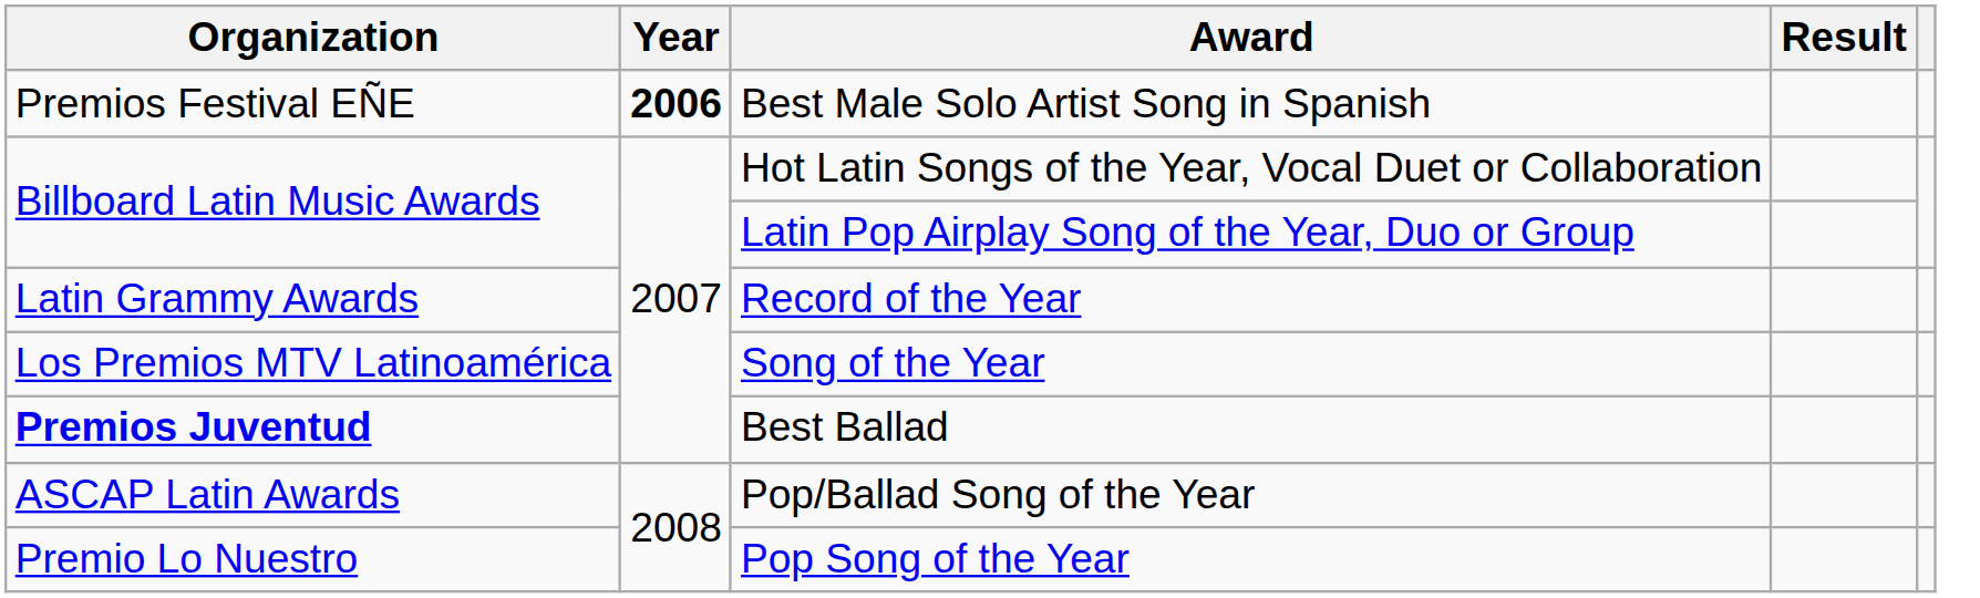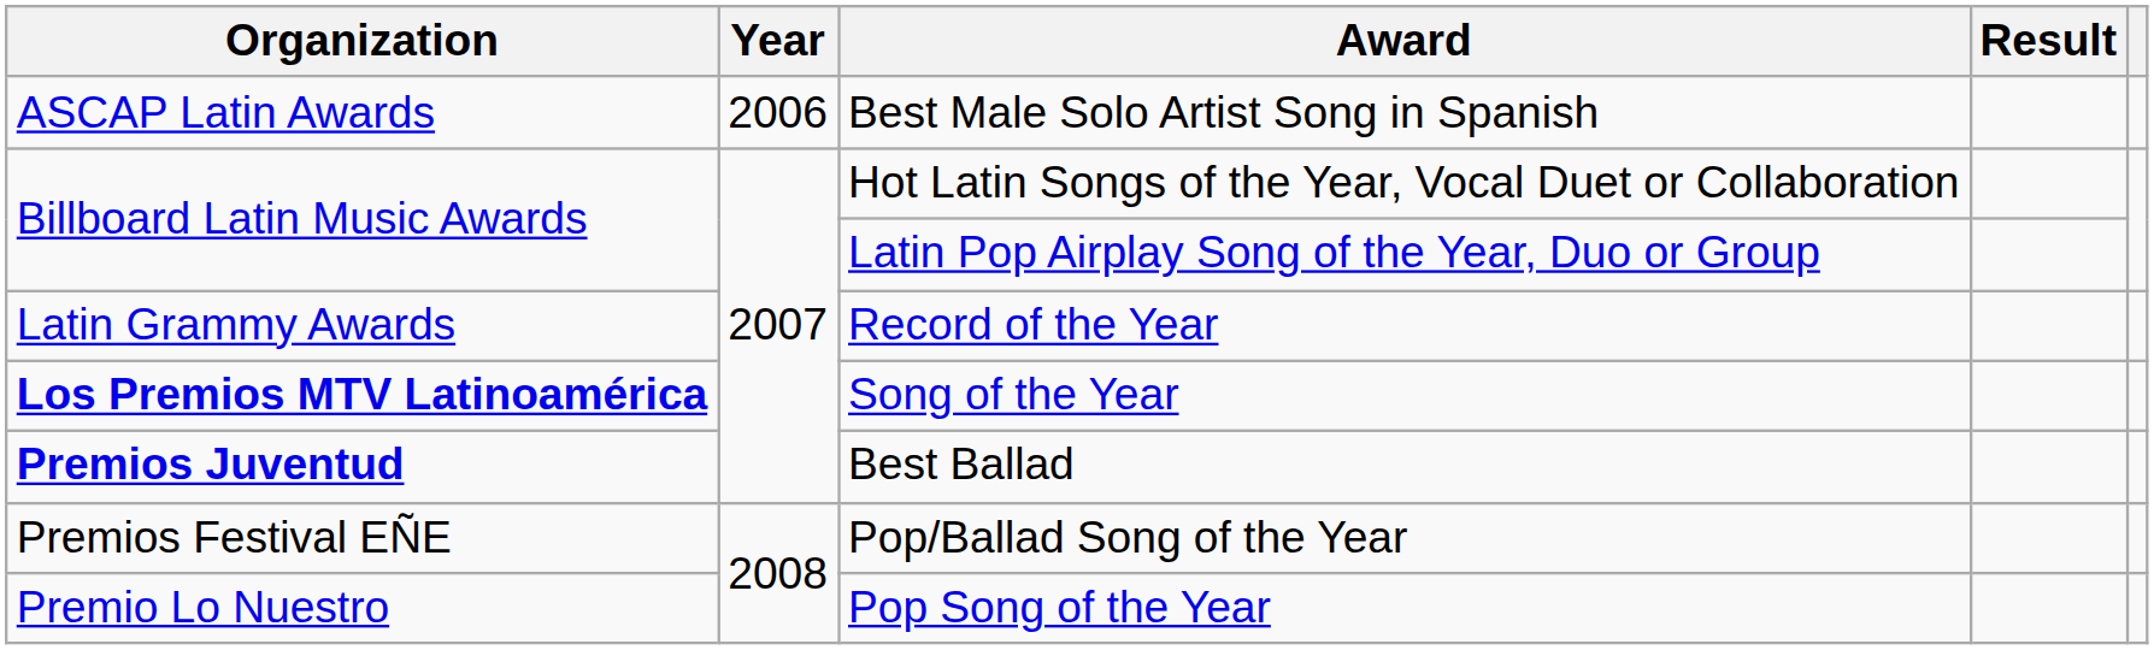Best Male Solo Artist Song in Spanish | Organization: Premios Festival EÑE -> ASCAP Latin Awards
Best Male Solo Artist Song in Spanish | Year: bold -> normal
Song of the Year | Organization: normal -> bold
Pop/Ballad Song of the Year | Organization: ASCAP Latin Awards -> Premios Festival EÑE
